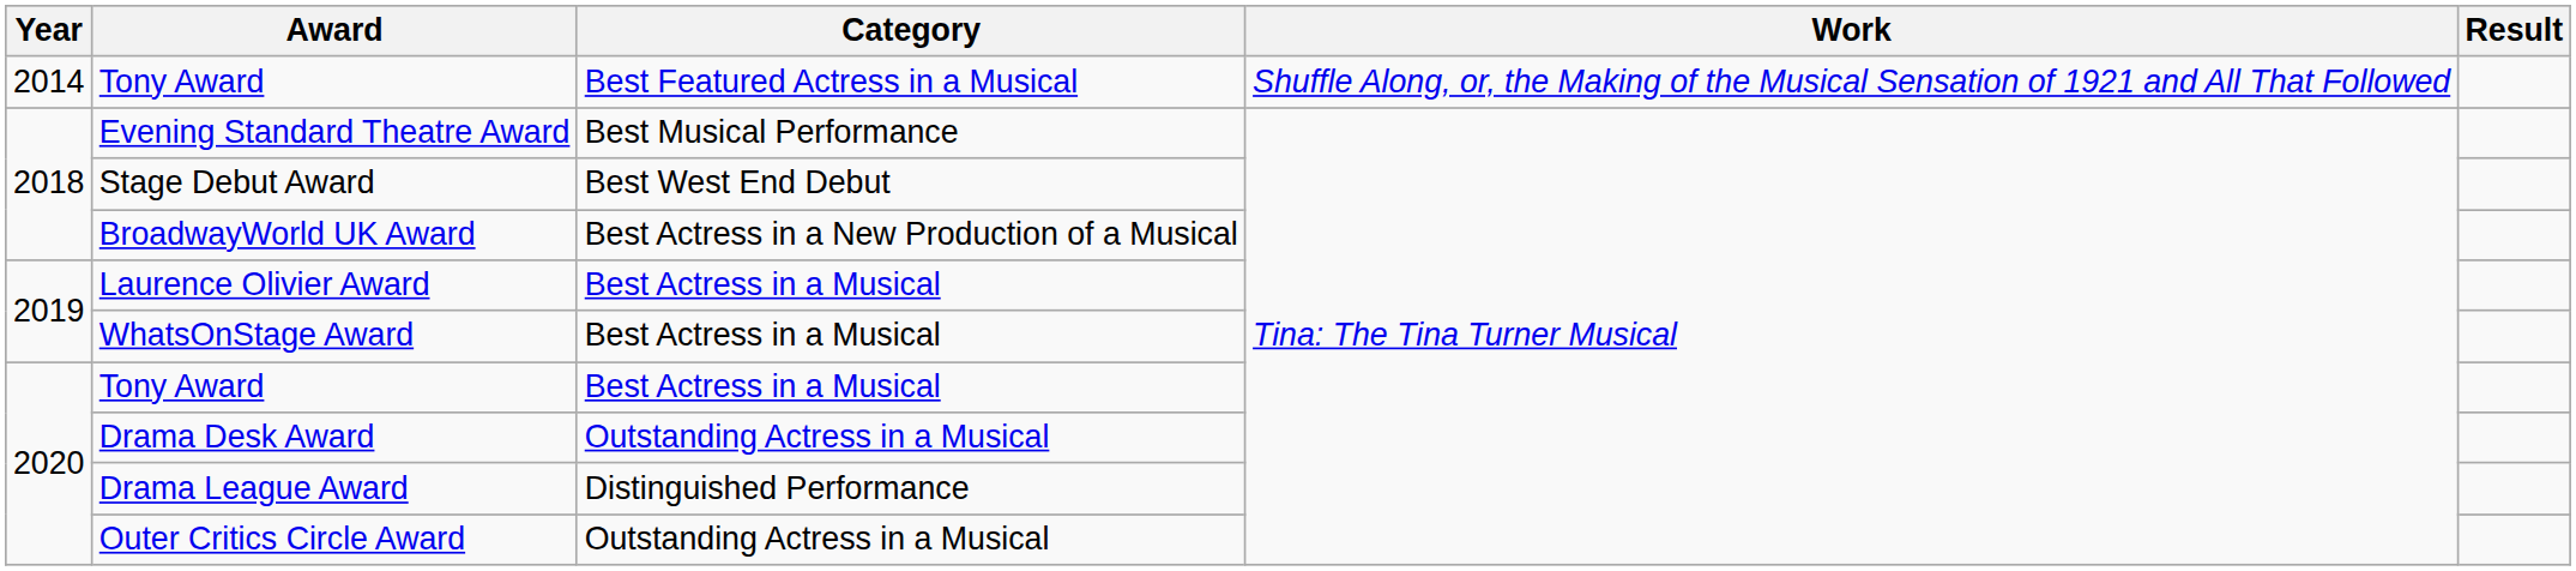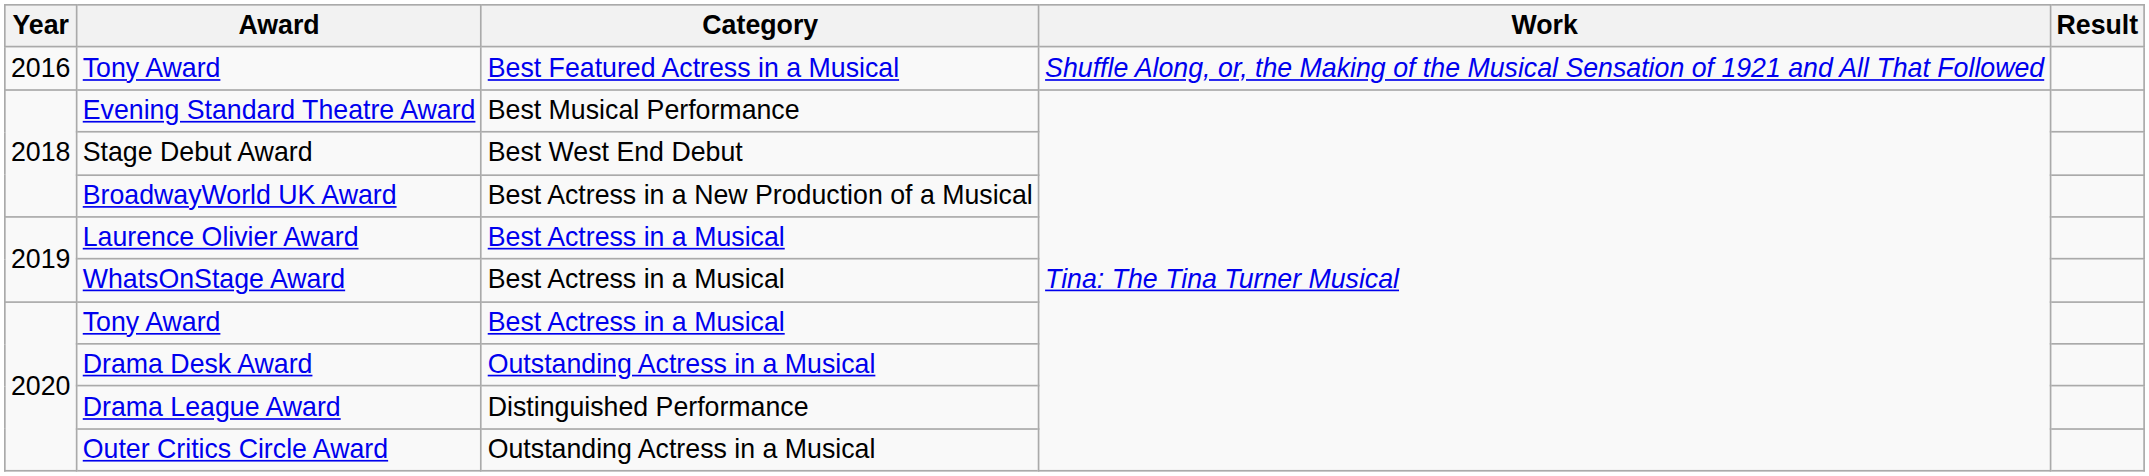Tony Award / Best Featured Actress in a Musical | Year: 2014 -> 2016
